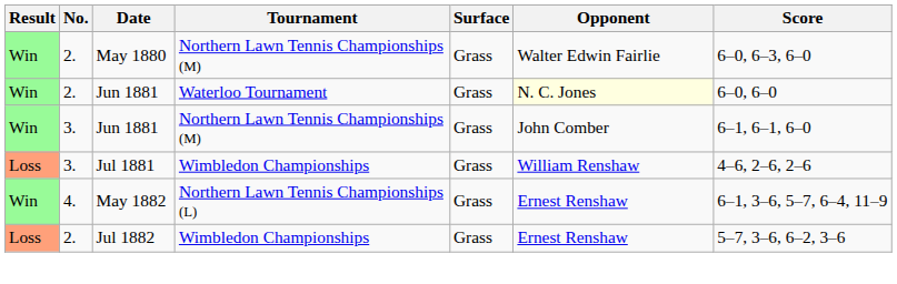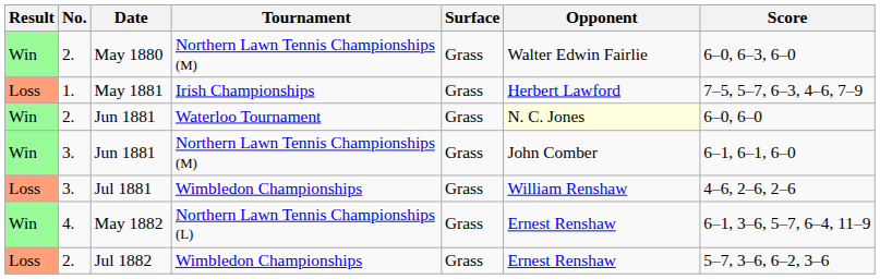+ row: Loss | 1. | May 1881 | Irish Championships | Grass | Herbert Lawford | 7–5, 5–7, 6–3, 4–6, 7–9
